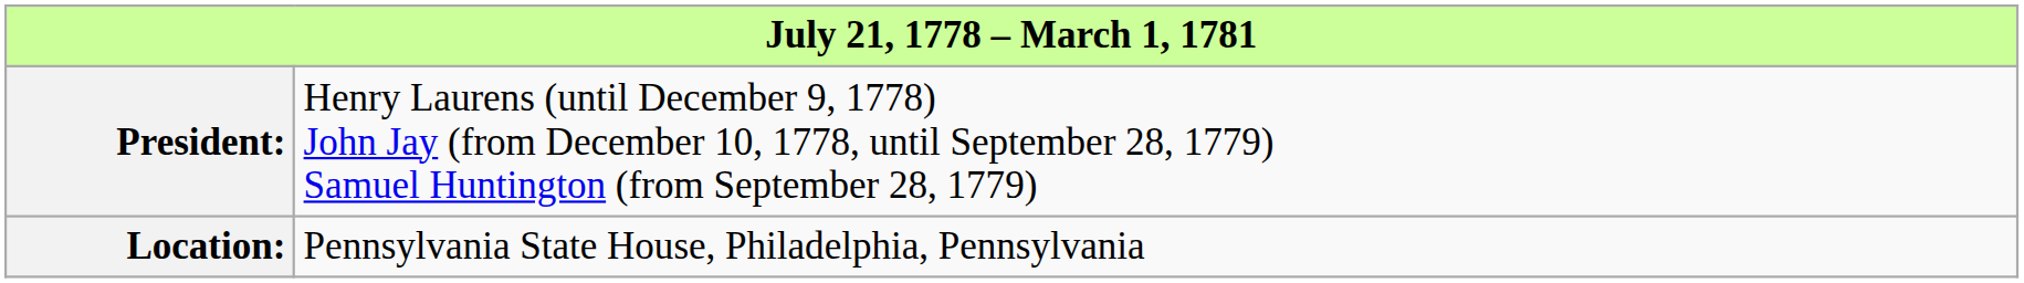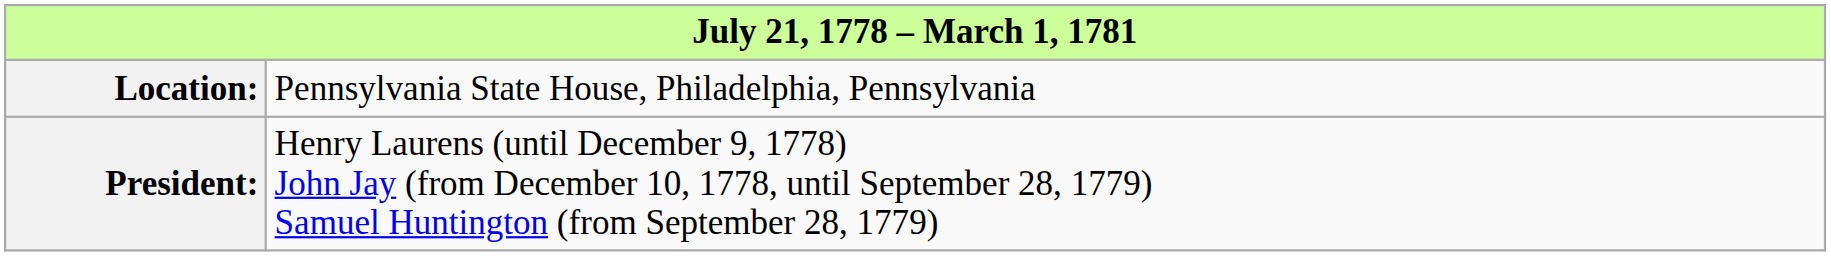rows swapped: Location: <-> President:
